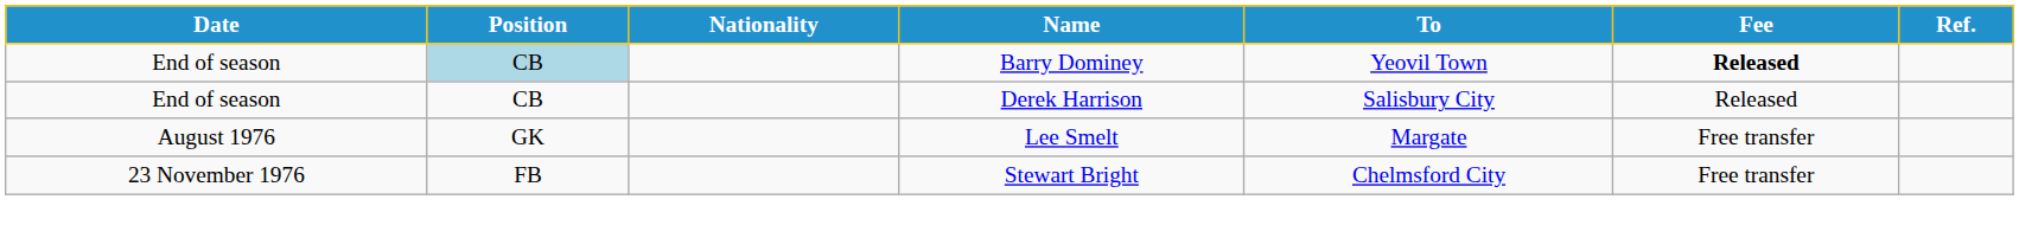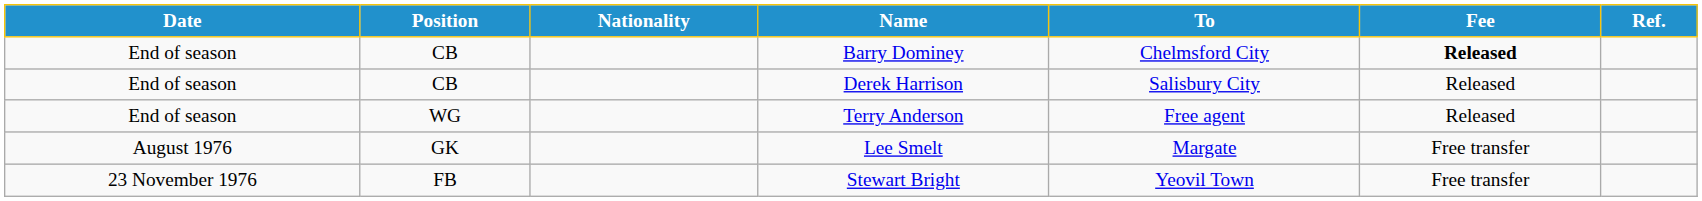Barry Dominey | Position: lightblue background -> no background
Barry Dominey | To: Yeovil Town -> Chelmsford City
+ row: End of season | WG | Terry Anderson | Free agent | Released
Stewart Bright | To: Chelmsford City -> Yeovil Town
